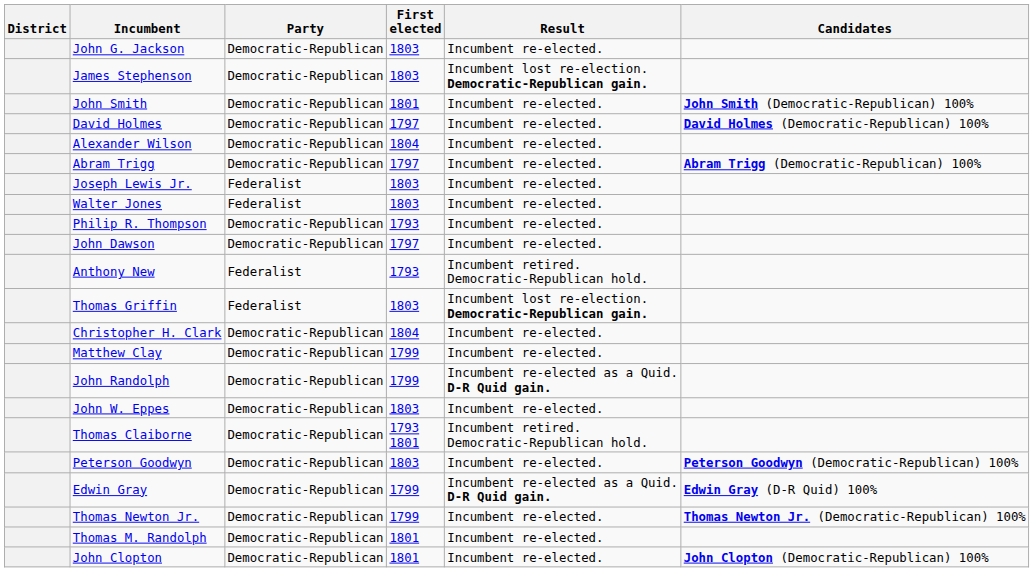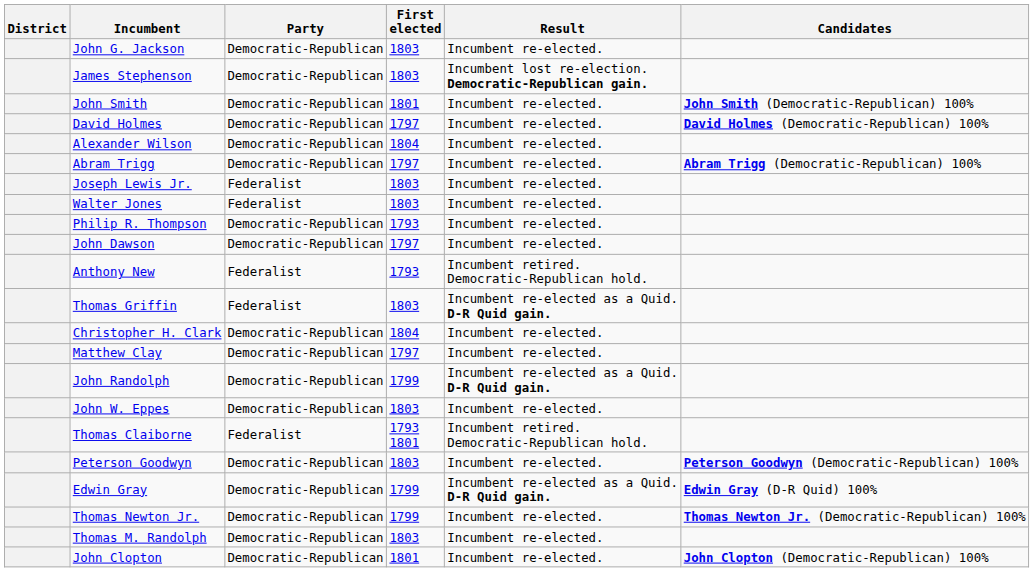Thomas Griffin | Result: Incumbent lost re-election. Democratic-Republican gain. -> Incumbent re-elected as a Quid. D-R Quid gain.
Matthew Clay | First elected: 1799 -> 1797
Thomas Claiborne | Party: Democratic-Republican -> Federalist
Thomas M. Randolph | First elected: 1801 -> 1803
